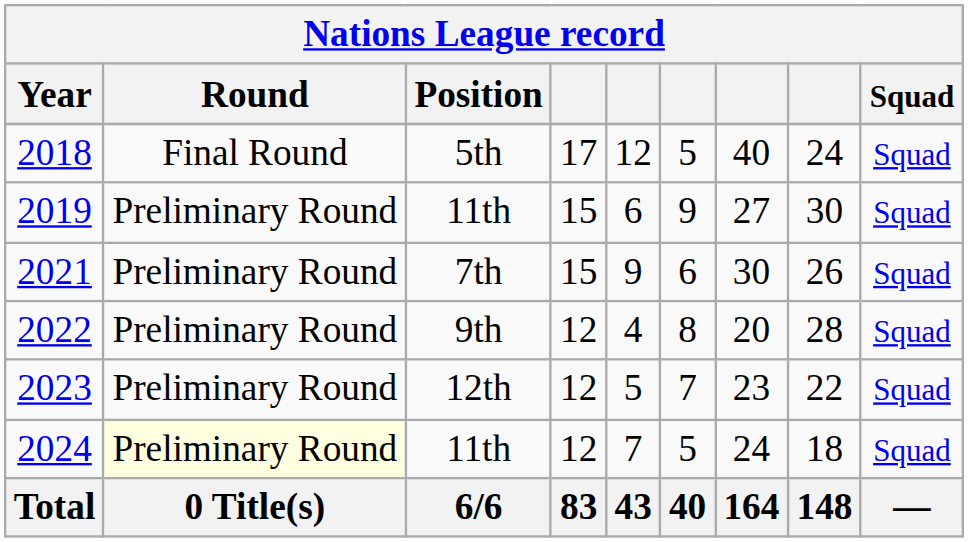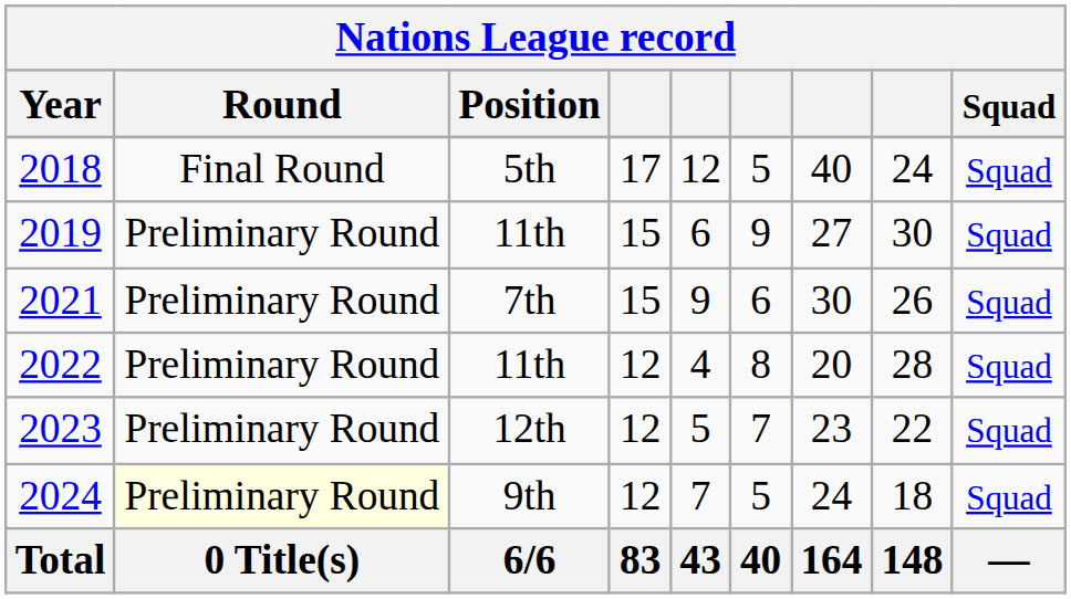2022 | Position: 9th -> 11th
2024 | Position: 11th -> 9th
